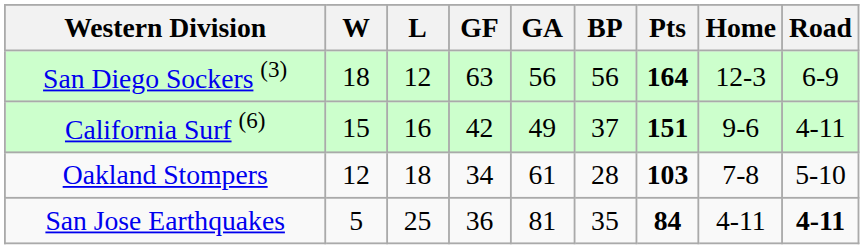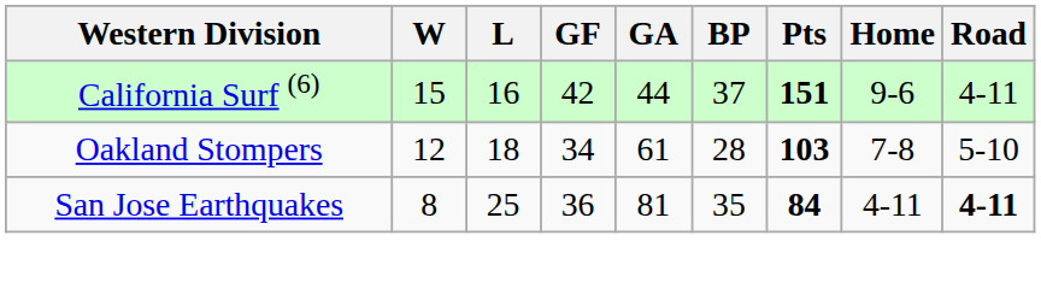- row: San Diego Sockers (3) | 18 | 12 | 63 | 56 | 56 | 164 | 12-3 | 6-9
California Surf (6) | GA: 49 -> 44
San Jose Earthquakes | W: 5 -> 8
